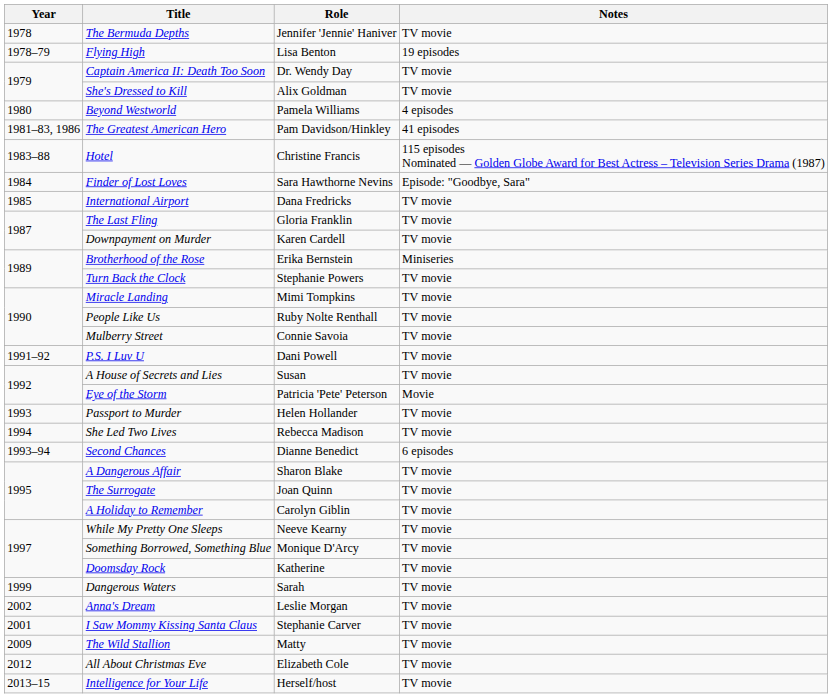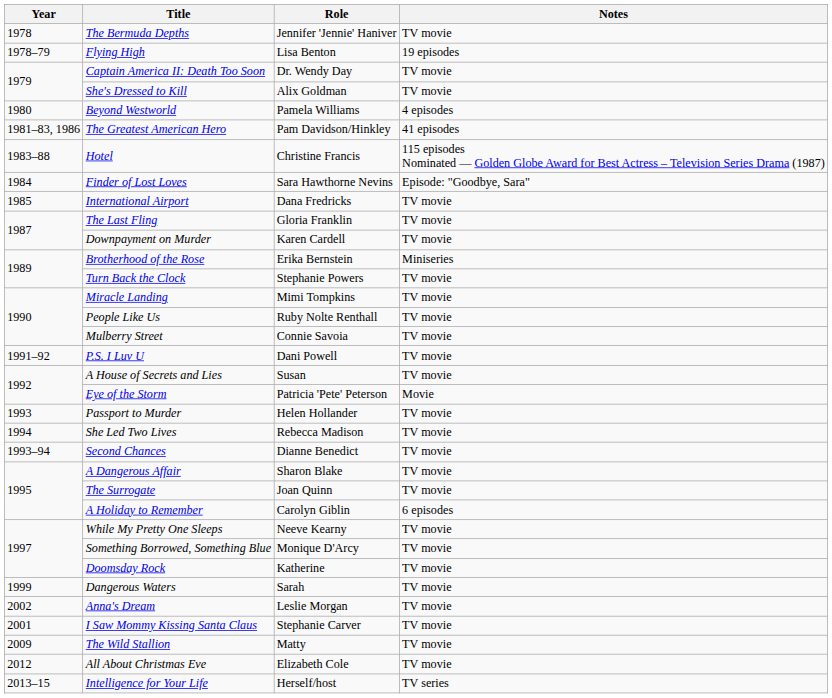Second Chances | Notes: 6 episodes -> TV movie
A Holiday to Remember | Notes: TV movie -> 6 episodes
Intelligence for Your Life | Notes: TV movie -> TV series
